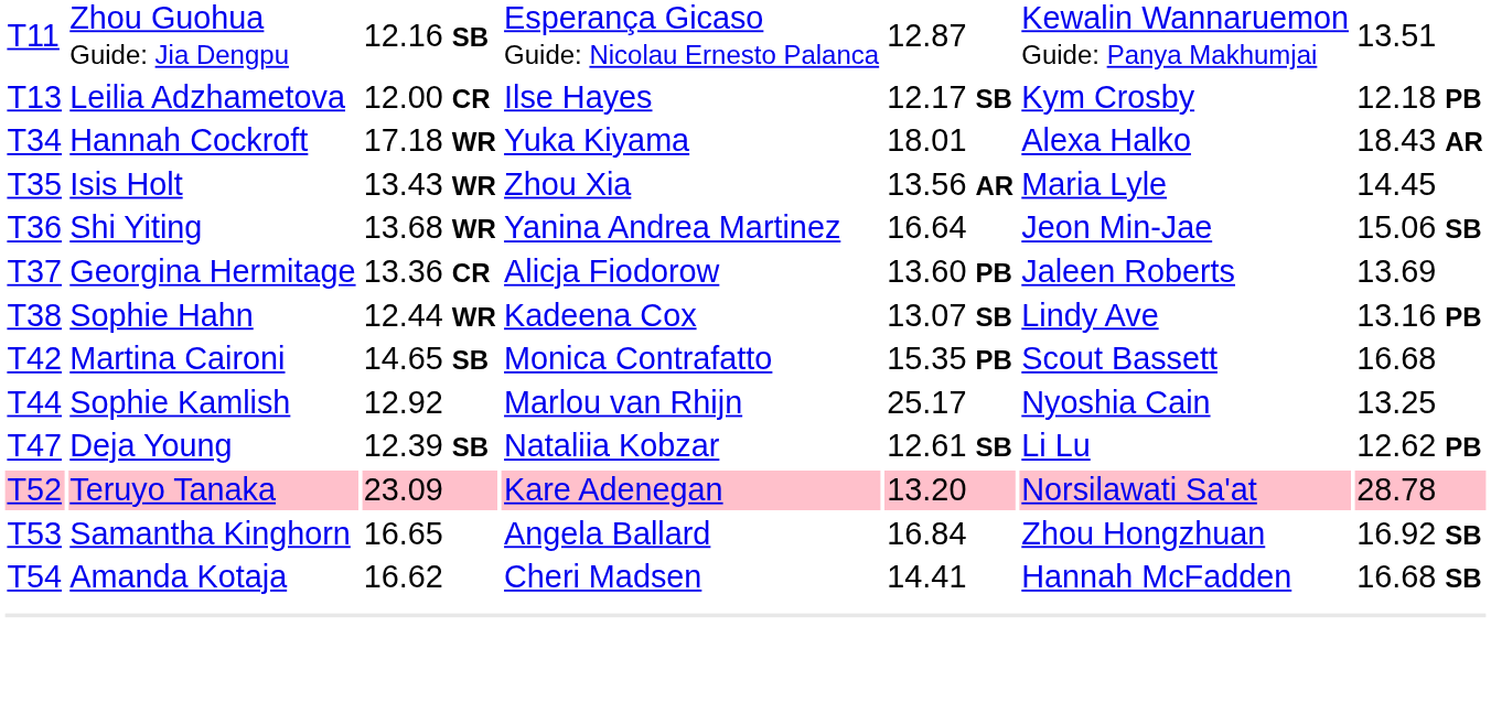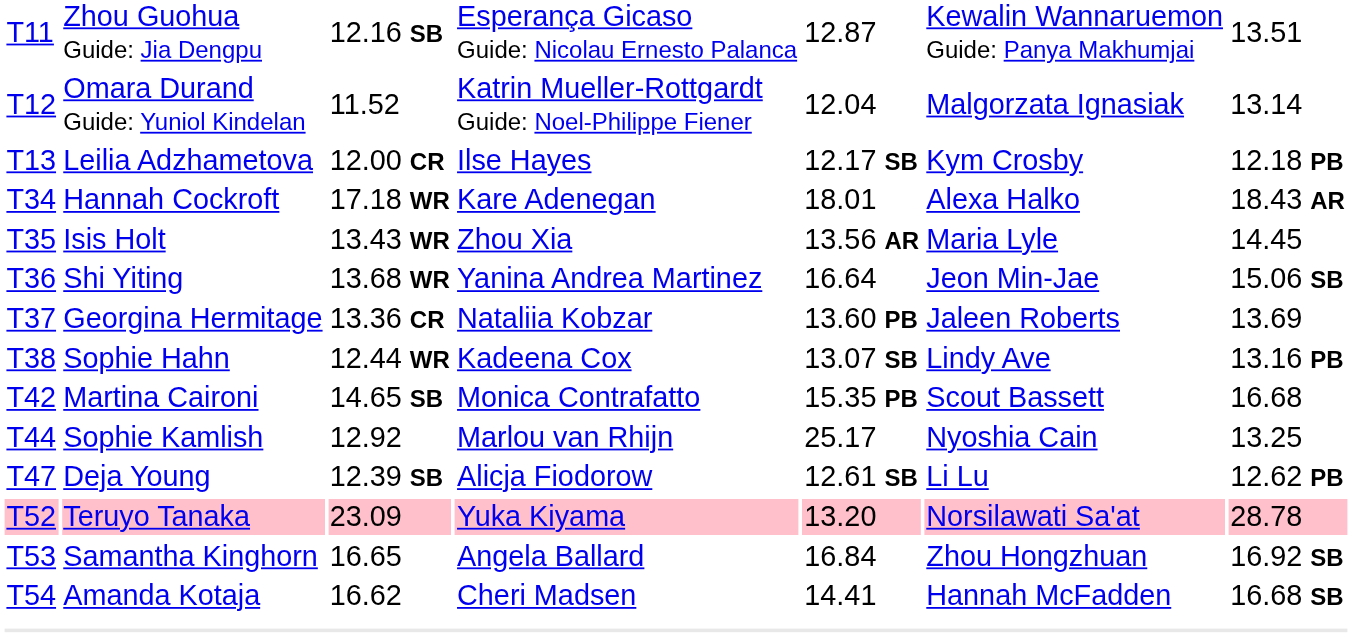+ row: T12 | Omara Durand Guide: Yuniol Kindelan | 11.52 | Katrin Mueller-Rottgardt Guide: Noel-Philippe Fiener | 12.04 | Malgorzata Ignasiak | 13.14
Hannah Cockroft | column 4: Yuka Kiyama -> Kare Adenegan
Georgina Hermitage | column 4: Alicja Fiodorow -> Nataliia Kobzar
Deja Young | column 4: Nataliia Kobzar -> Alicja Fiodorow
Teruyo Tanaka | column 4: Kare Adenegan -> Yuka Kiyama
